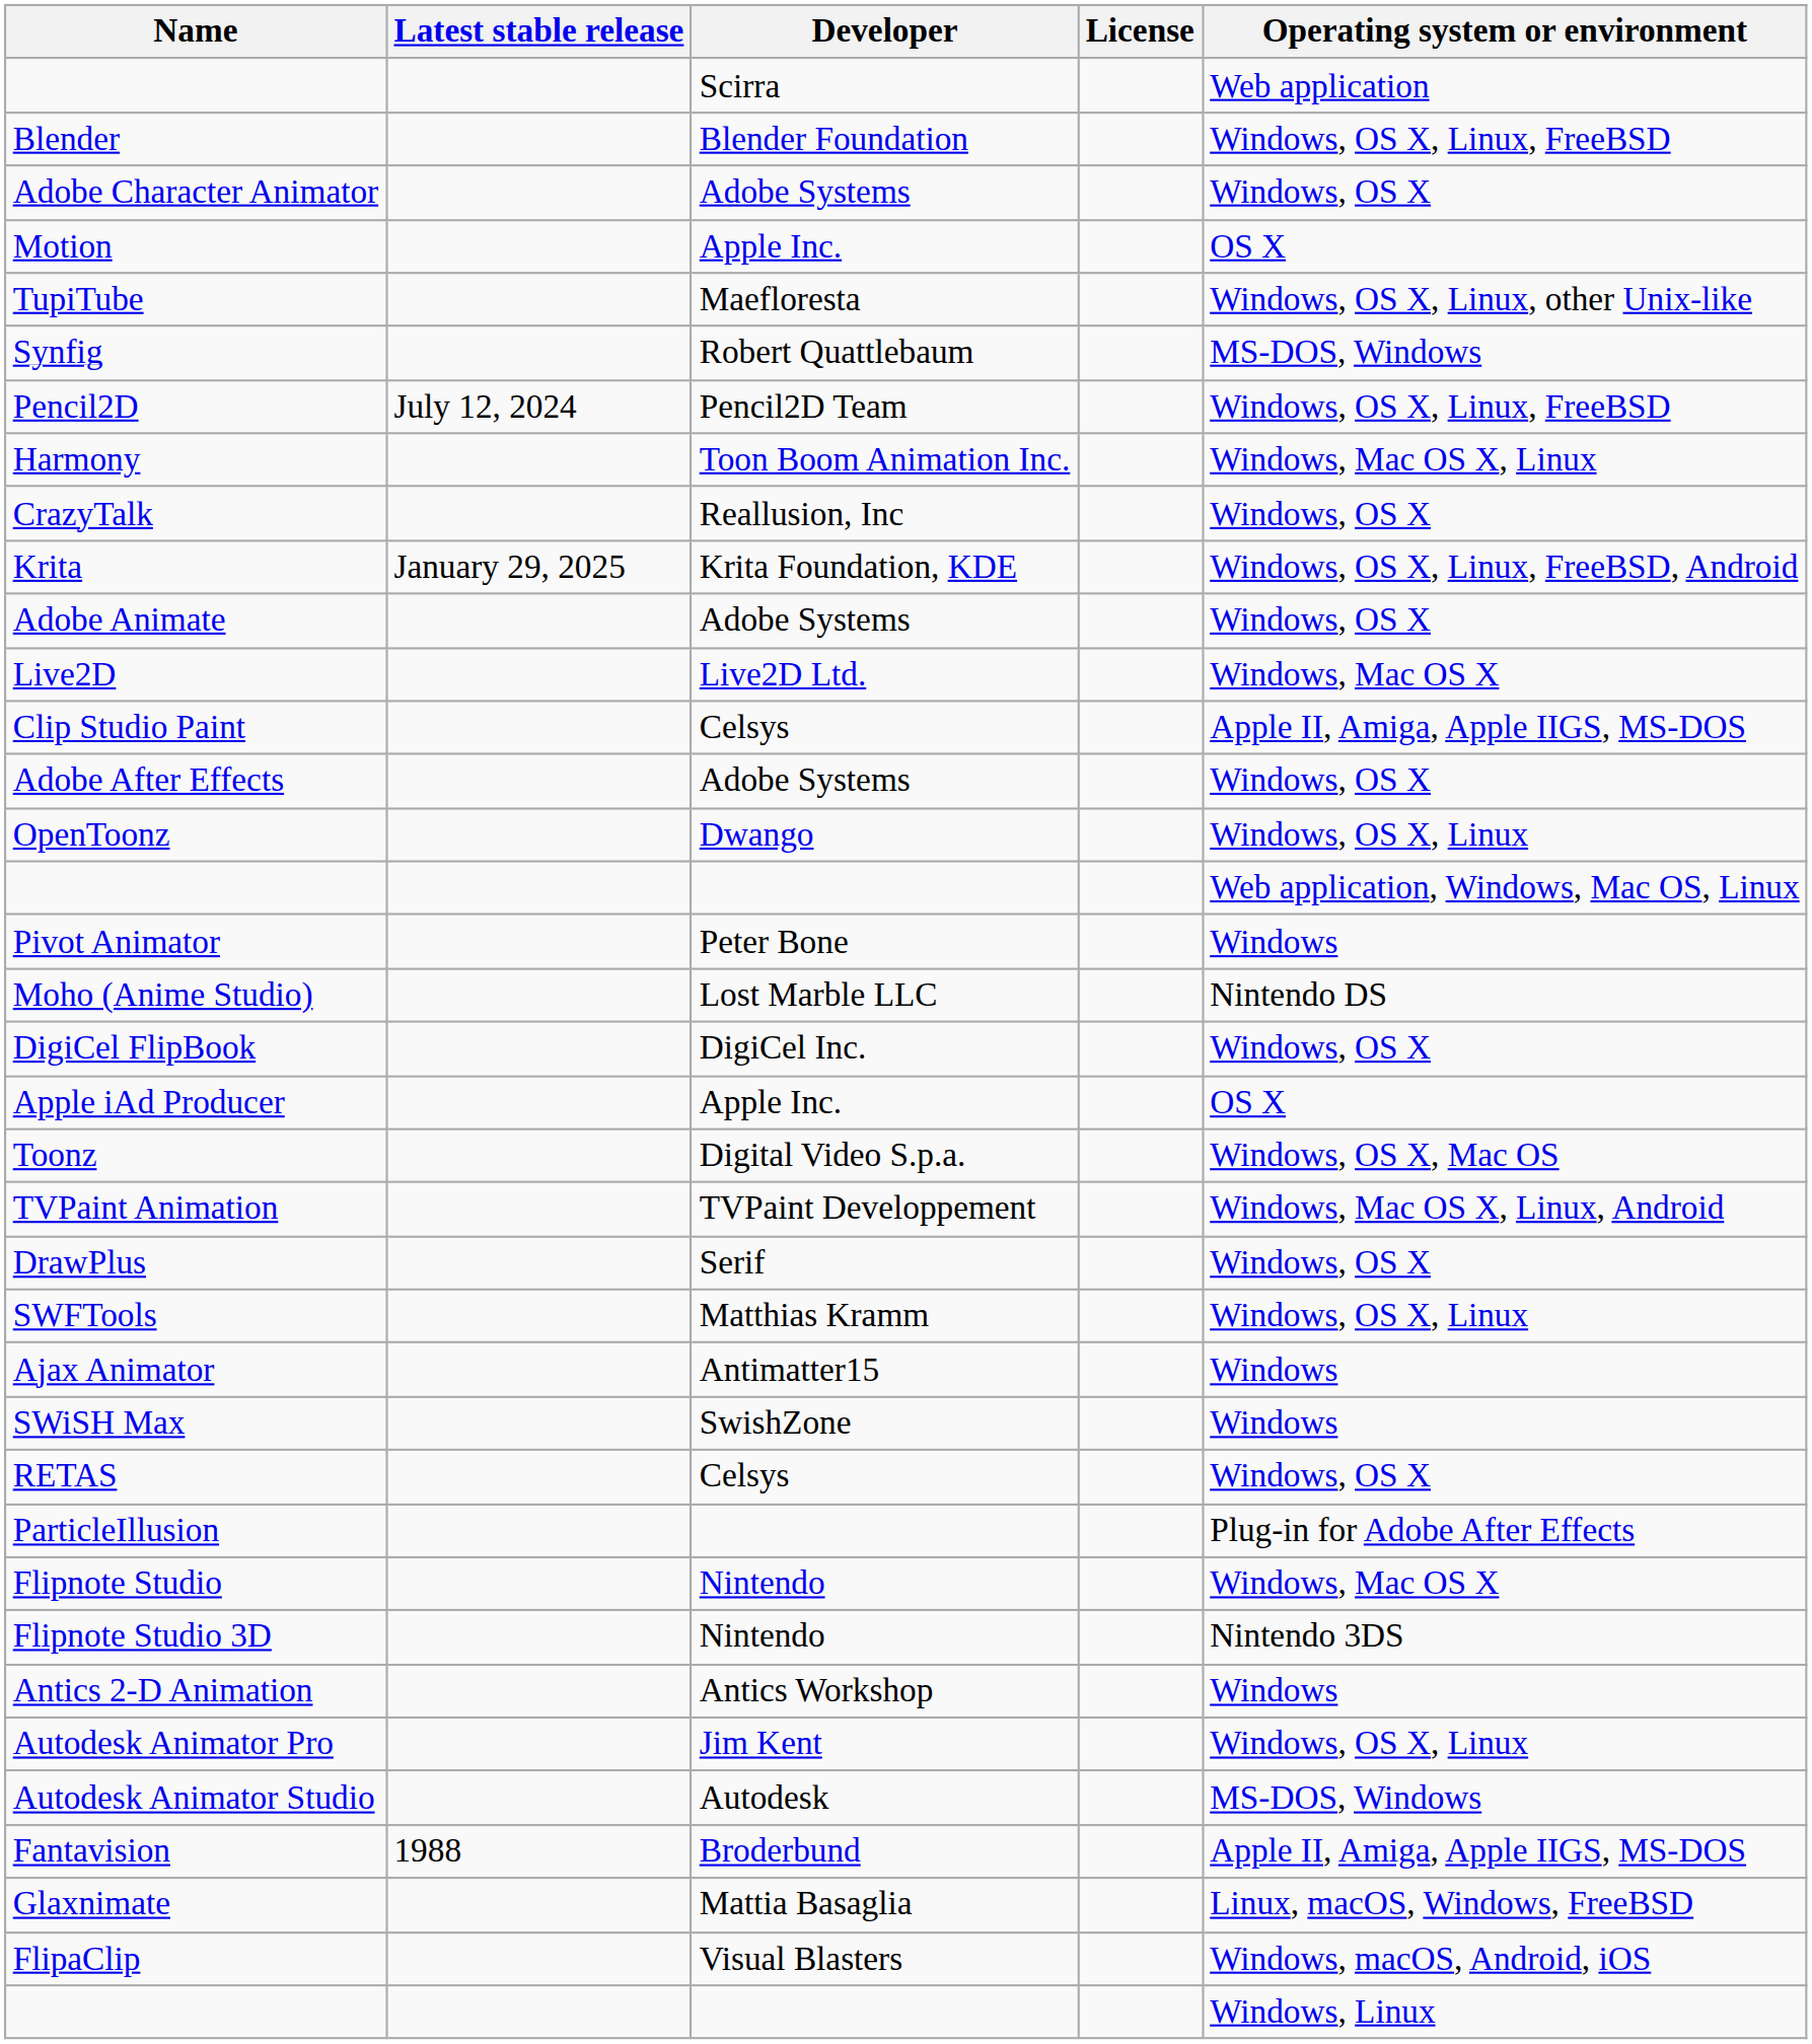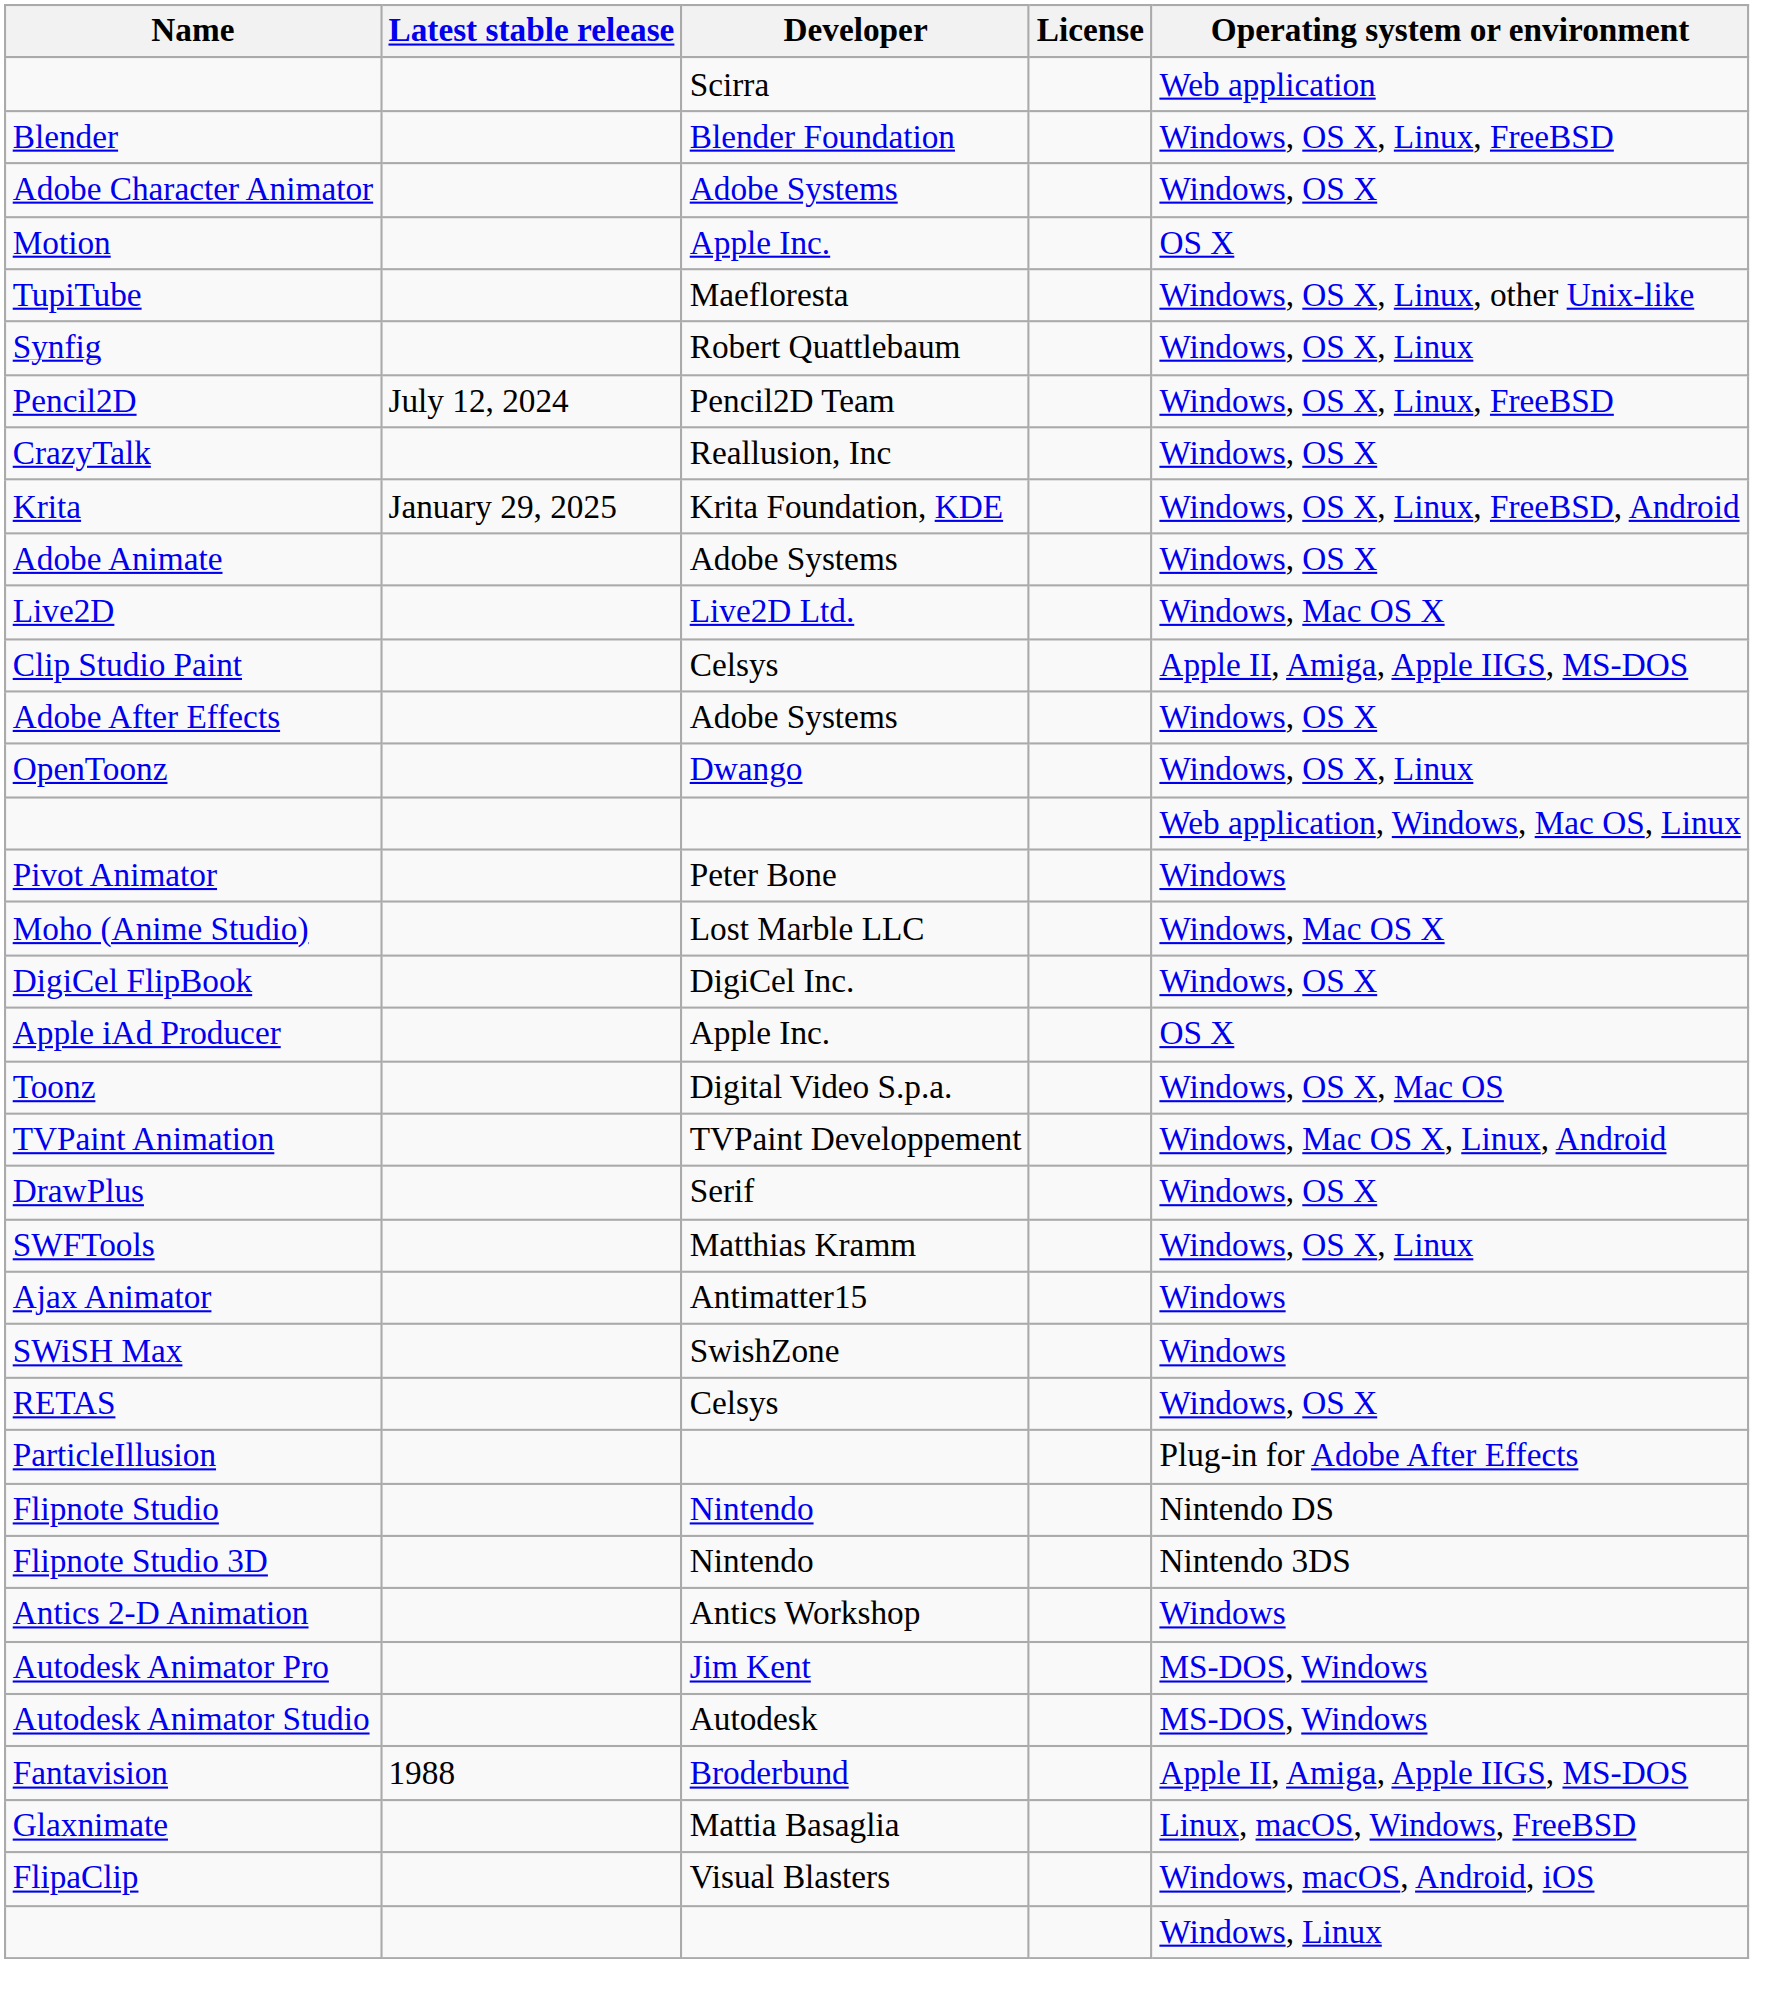Synfig | Operating system or environment: MS-DOS, Windows -> Windows, OS X, Linux
- row: Harmony | Toon Boom Animation Inc. | Windows, Mac OS X, Linux
Moho (Anime Studio) | Operating system or environment: Nintendo DS -> Windows, Mac OS X
Flipnote Studio | Operating system or environment: Windows, Mac OS X -> Nintendo DS
Autodesk Animator Pro | Operating system or environment: Windows, OS X, Linux -> MS-DOS, Windows
